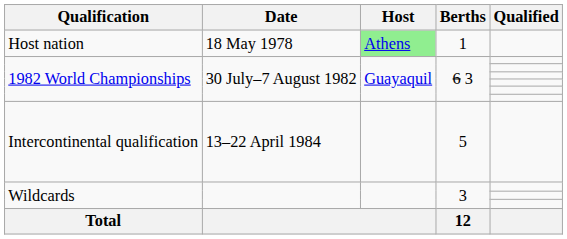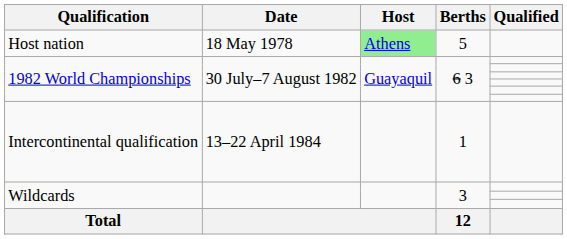Host nation | Berths: 1 -> 5
Intercontinental qualification | Berths: 5 -> 1
